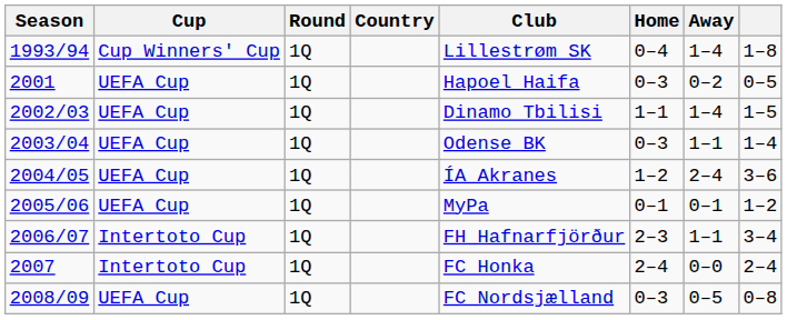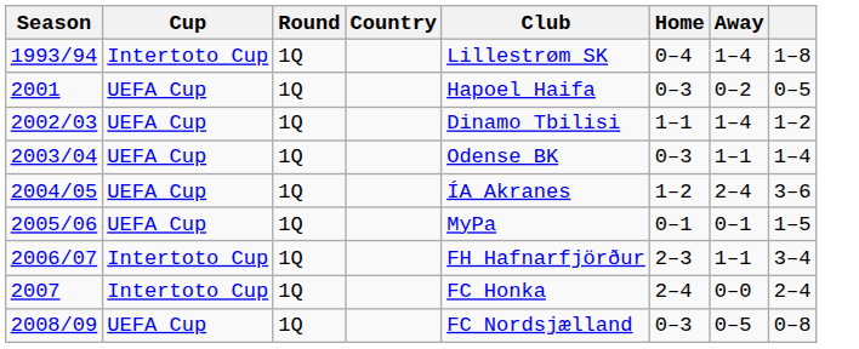1993/94 | Cup: Cup Winners' Cup -> Intertoto Cup
2002/03 | column 8: 1–5 -> 1–2
2005/06 | column 8: 1–2 -> 1–5
